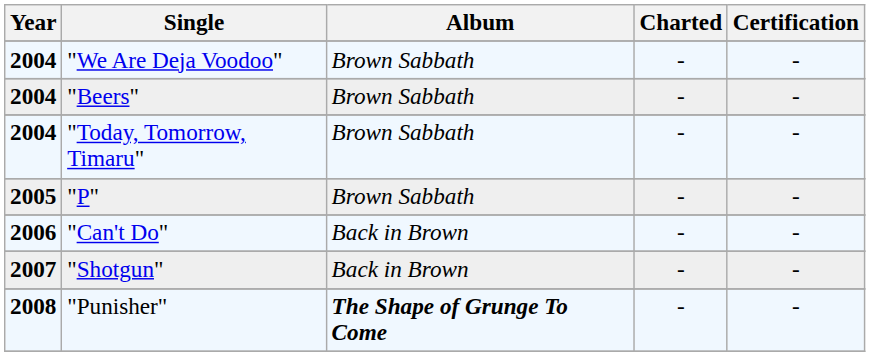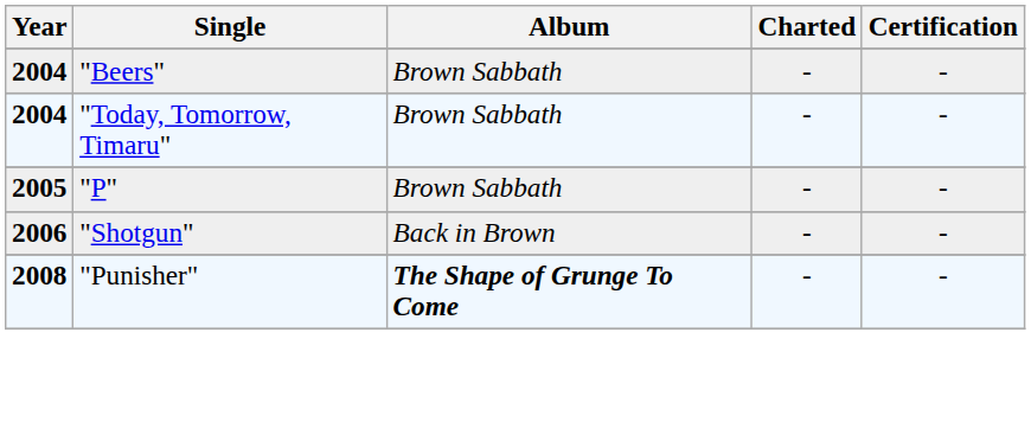- row: 2004 | "We Are Deja Voodoo" | Brown Sabbath | - | -
- row: 2006 | "Can't Do" | Back in Brown | - | -
"Shotgun" | Year: 2007 -> 2006
